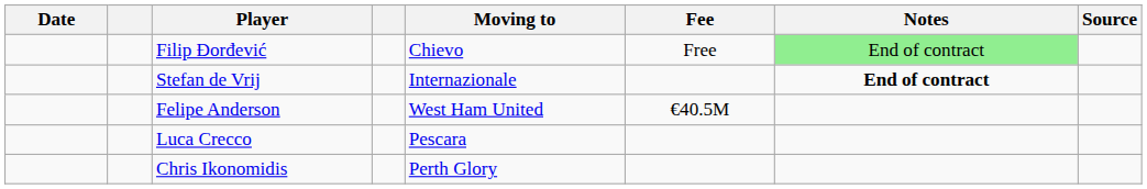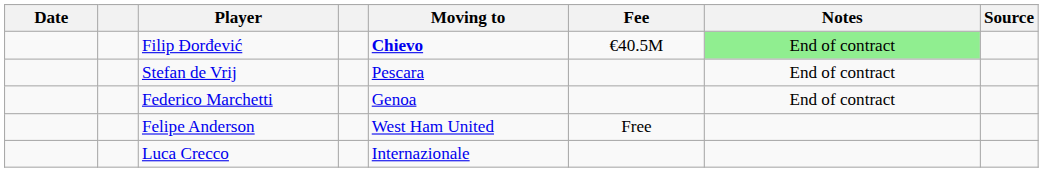Filip Đorđević | Moving to: normal -> bold
Filip Đorđević | Fee: Free -> €40.5M
Stefan de Vrij | Moving to: Internazionale -> Pescara
Stefan de Vrij | Notes: bold -> normal
+ row: Federico Marchetti | Genoa | End of contract
Felipe Anderson | Fee: €40.5M -> Free
Luca Crecco | Moving to: Pescara -> Internazionale
- row: Chris Ikonomidis | Perth Glory
